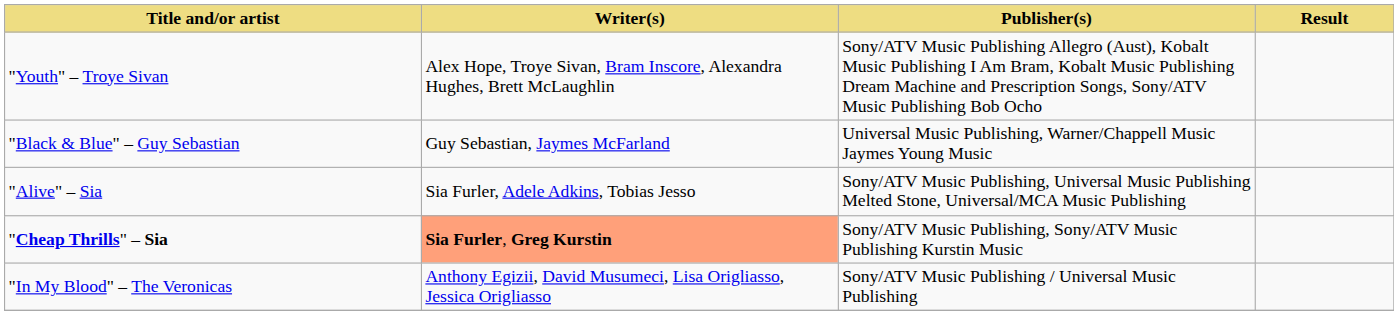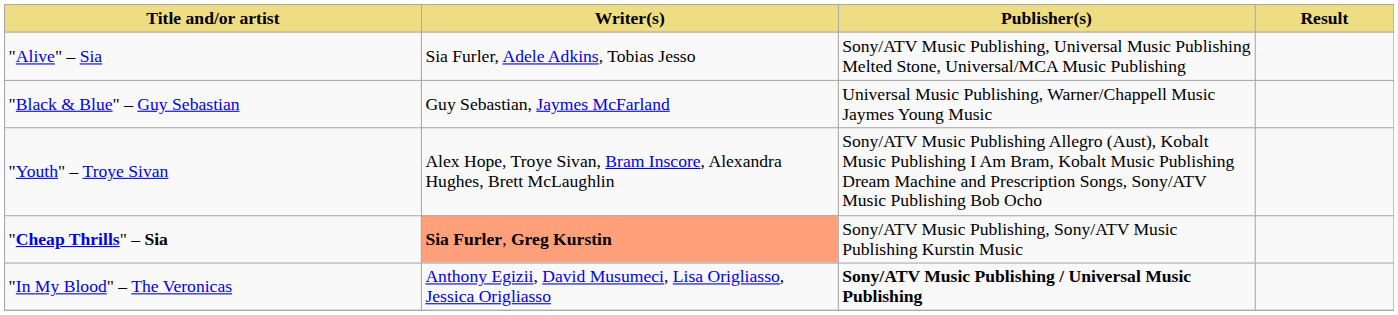rows swapped: "Alive" – Sia <-> "Youth" – Troye Sivan
"In My Blood" – The Veronicas | Publisher(s): normal -> bold
